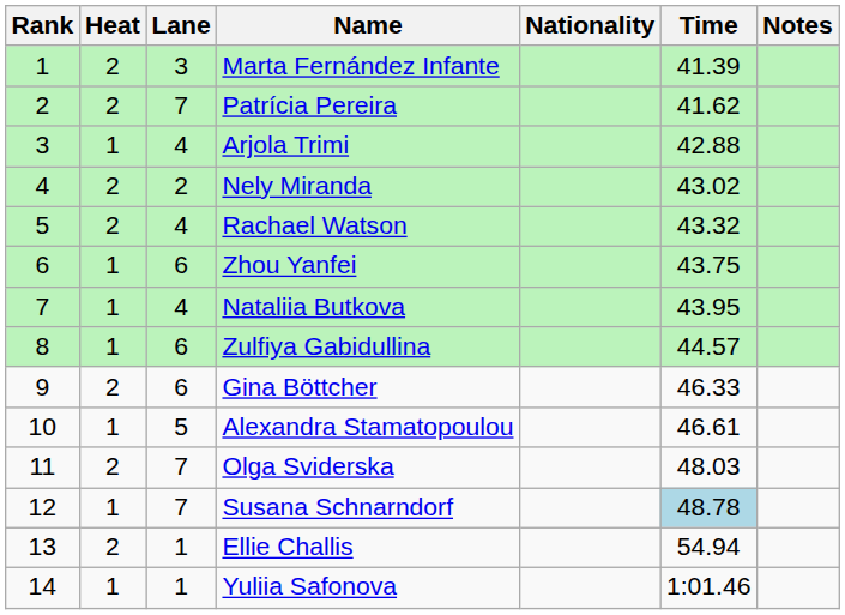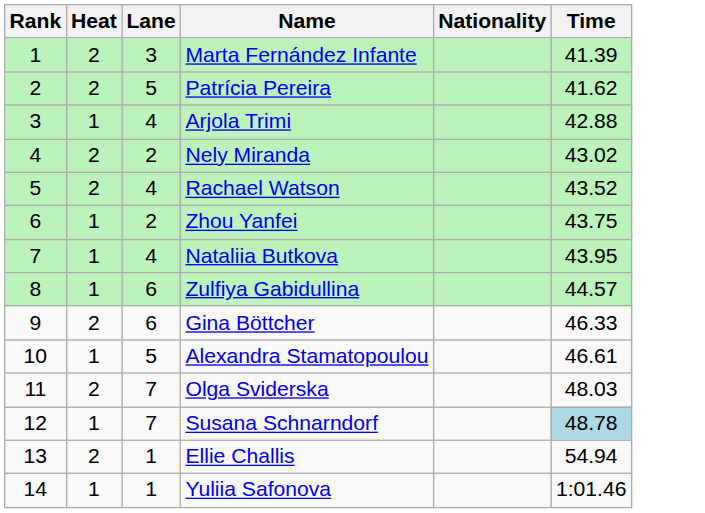- column: Notes
Patrícia Pereira | Lane: 7 -> 5
Rachael Watson | Time: 43.32 -> 43.52
Zhou Yanfei | Lane: 6 -> 2
